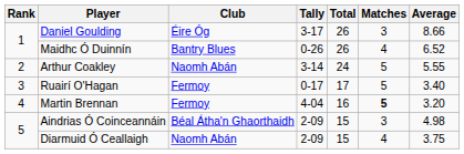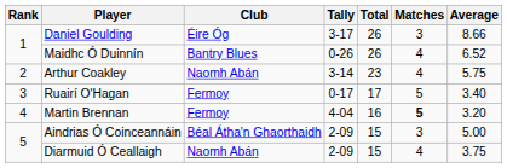Arthur Coakley | Total: 24 -> 23
Arthur Coakley | Matches: 5 -> 4
Arthur Coakley | Average: 5.55 -> 5.75
Aindrias Ó Coinceannáin | Average: 4.98 -> 5.00
